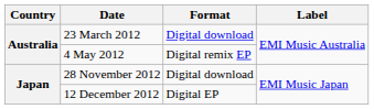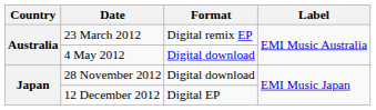23 March 2012 | Format: Digital download -> Digital remix EP
4 May 2012 | Format: Digital remix EP -> Digital download
